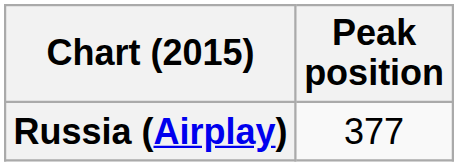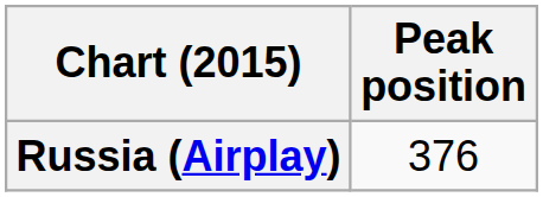Russia (Airplay) | Peak position: 377 -> 376
